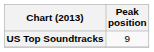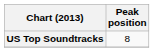US Top Soundtracks | Peak position: 9 -> 8
